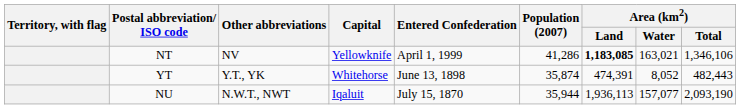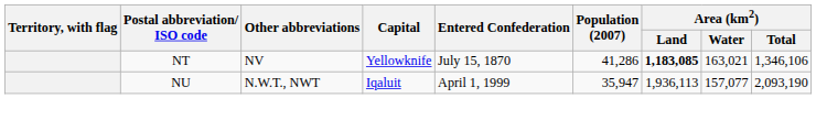NT | Entered Confederation: April 1, 1999 -> July 15, 1870
- row: YT | Y.T., YK | Whitehorse | June 13, 1898 | 35,874 | 474,391 | 8,052 | 482,443
NU | Entered Confederation: July 15, 1870 -> April 1, 1999
NU | Population (2007): 35,944 -> 35,947
